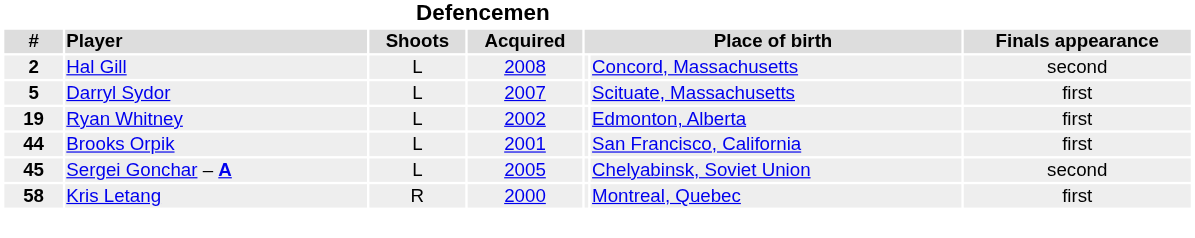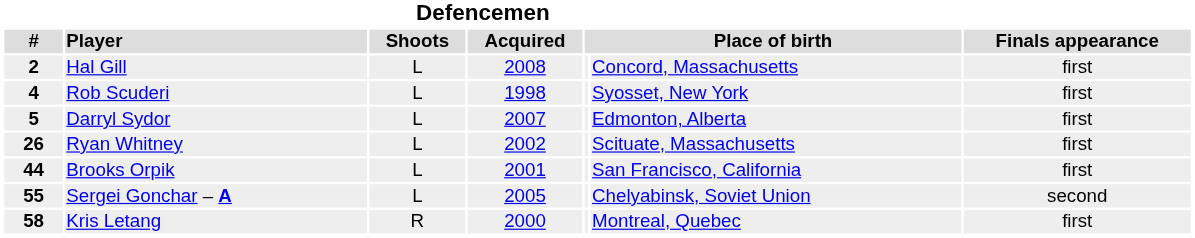Hal Gill | Finals appearance: second -> first
+ row: 4 | Rob Scuderi | L | 1998 | Syosset, New York | first
Darryl Sydor | column 6: Scituate, Massachusetts -> Edmonton, Alberta
Ryan Whitney | Defencemen / #: 19 -> 26
Ryan Whitney | column 6: Edmonton, Alberta -> Scituate, Massachusetts
Sergei Gonchar – A | Defencemen / #: 45 -> 55
